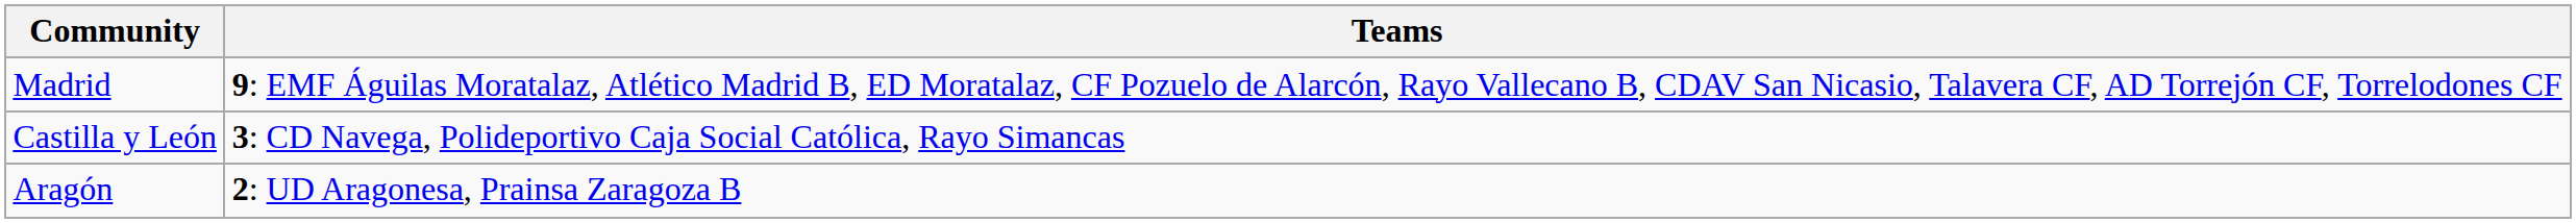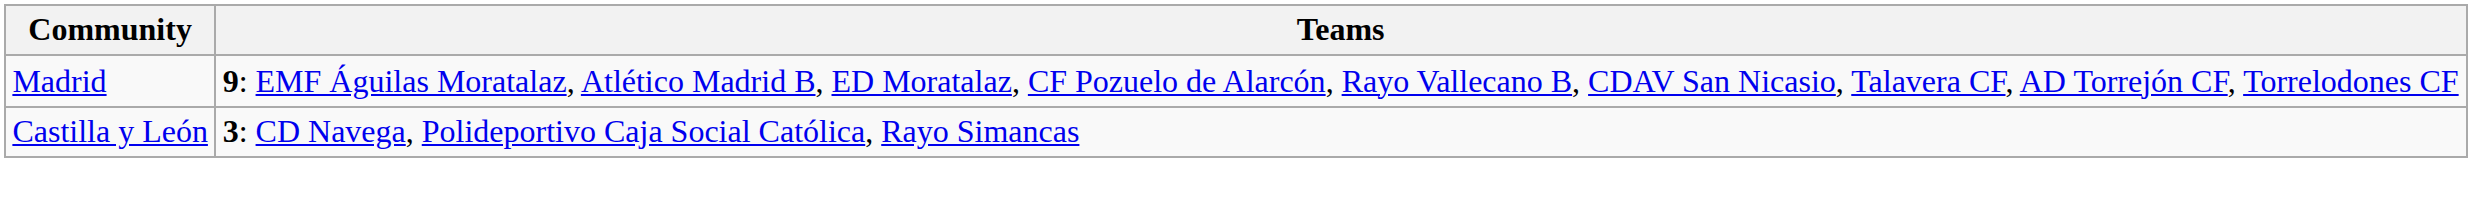- row: Aragón | 2: UD Aragonesa, Prainsa Zaragoza B
